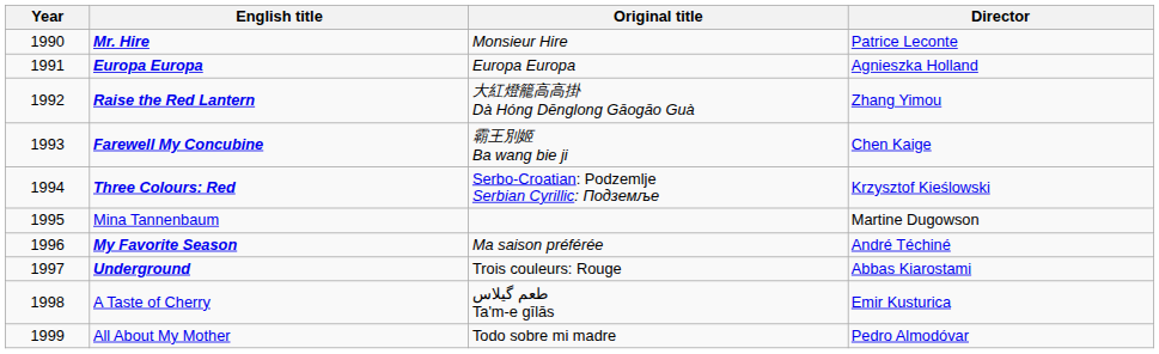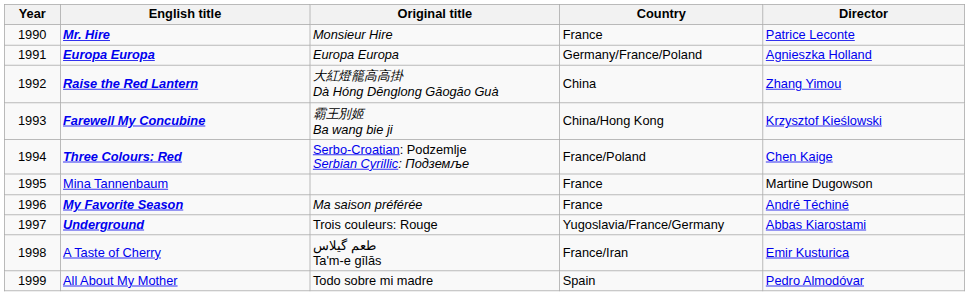+ column: Country | France | Germany/France/Poland | China | China/Hong Kong | France/Poland | France | France | Yugoslavia/France/Germany | France/Iran | Spain
Farewell My Concubine | Director: Chen Kaige -> Krzysztof Kieślowski
Three Colours: Red | Director: Krzysztof Kieślowski -> Chen Kaige
